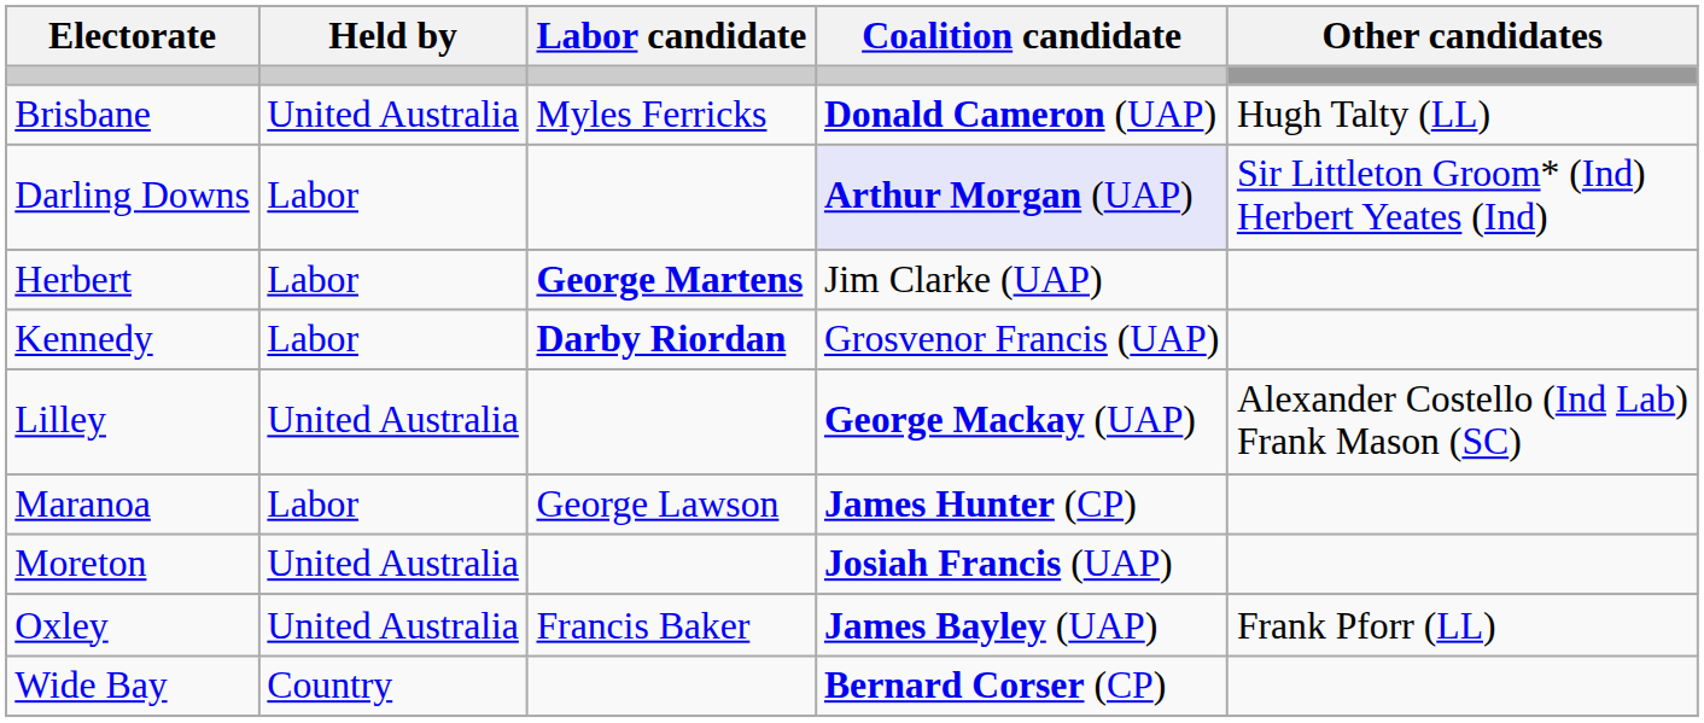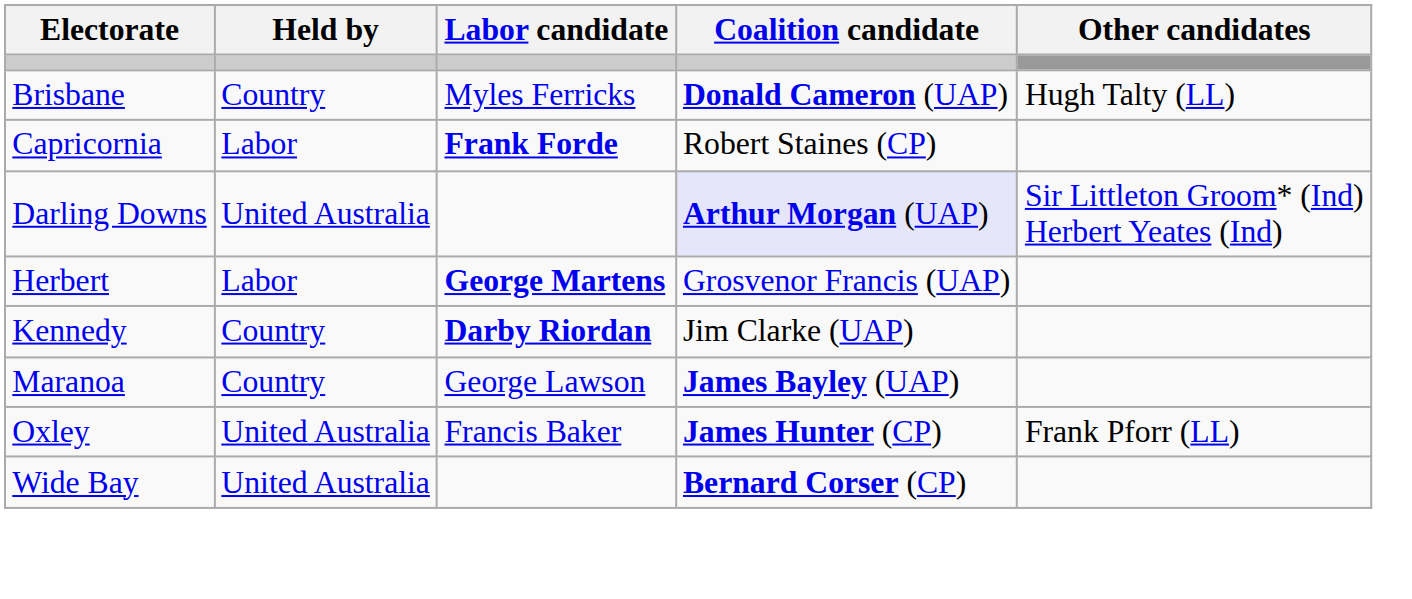Brisbane | Held by: United Australia -> Country
+ row: Capricornia | Labor | Frank Forde | Robert Staines (CP)
Darling Downs | Held by: Labor -> United Australia
Herbert | Coalition candidate: Jim Clarke (UAP) -> Grosvenor Francis (UAP)
Kennedy | Held by: Labor -> Country
Kennedy | Coalition candidate: Grosvenor Francis (UAP) -> Jim Clarke (UAP)
- row: Lilley | United Australia | George Mackay (UAP) | Alexander Costello (Ind Lab) Frank Mason (SC)
Maranoa | Held by: Labor -> Country
Maranoa | Coalition candidate: James Hunter (CP) -> James Bayley (UAP)
- row: Moreton | United Australia | Josiah Francis (UAP)
Oxley | Coalition candidate: James Bayley (UAP) -> James Hunter (CP)
Wide Bay | Held by: Country -> United Australia
